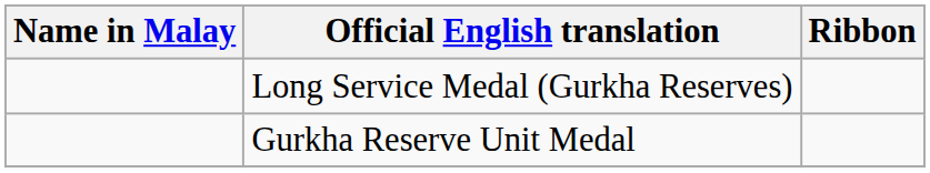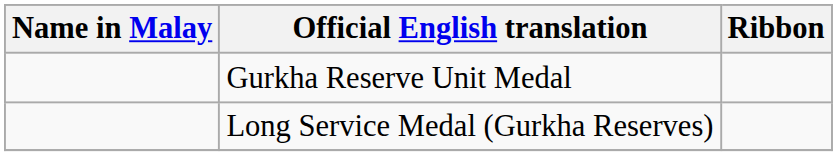rows swapped: Gurkha Reserve Unit Medal <-> Long Service Medal (Gurkha Reserves)
